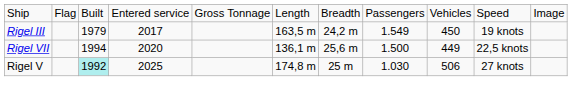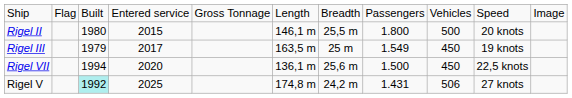+ row: Rigel II | 1980 | 2015 | 146,1 m | 25,5 m | 1.800 | 500 | 20 knots
Rigel III | column 7: 24,2 m -> 25 m
Rigel VII | column 9: 449 -> 450
Rigel V | column 7: 25 m -> 24,2 m
Rigel V | column 8: 1.030 -> 1.431
